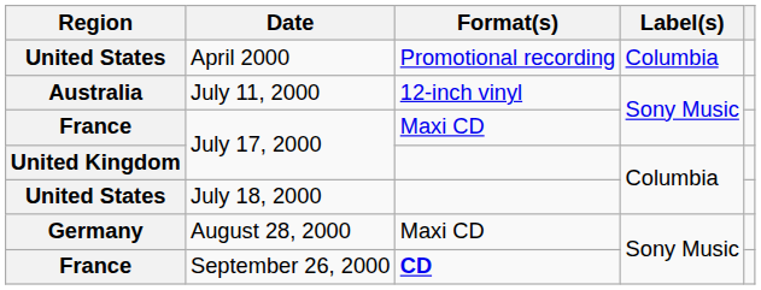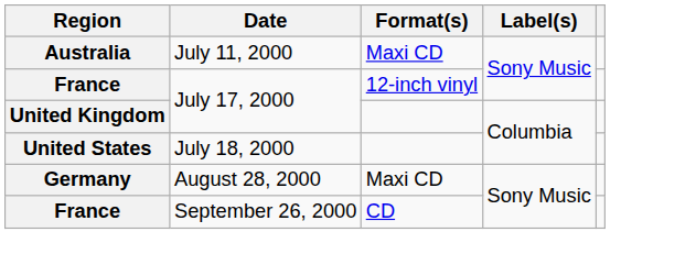- row: United States | April 2000 | Promotional recording | Columbia
July 11, 2000 | Format(s): 12-inch vinyl -> Maxi CD
France / July 17, 2000 | Format(s): Maxi CD -> 12-inch vinyl
September 26, 2000 | Format(s): bold -> normal
